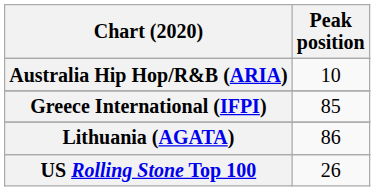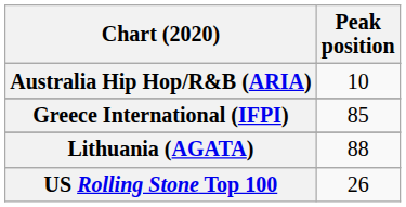Lithuania (AGATA) | Peak position: 86 -> 88
